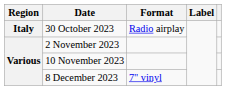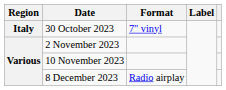30 October 2023 | Format: Radio airplay -> 7" vinyl
8 December 2023 | Format: 7" vinyl -> Radio airplay
